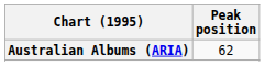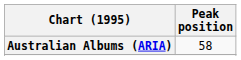Australian Albums (ARIA) | Peak position: 62 -> 58
